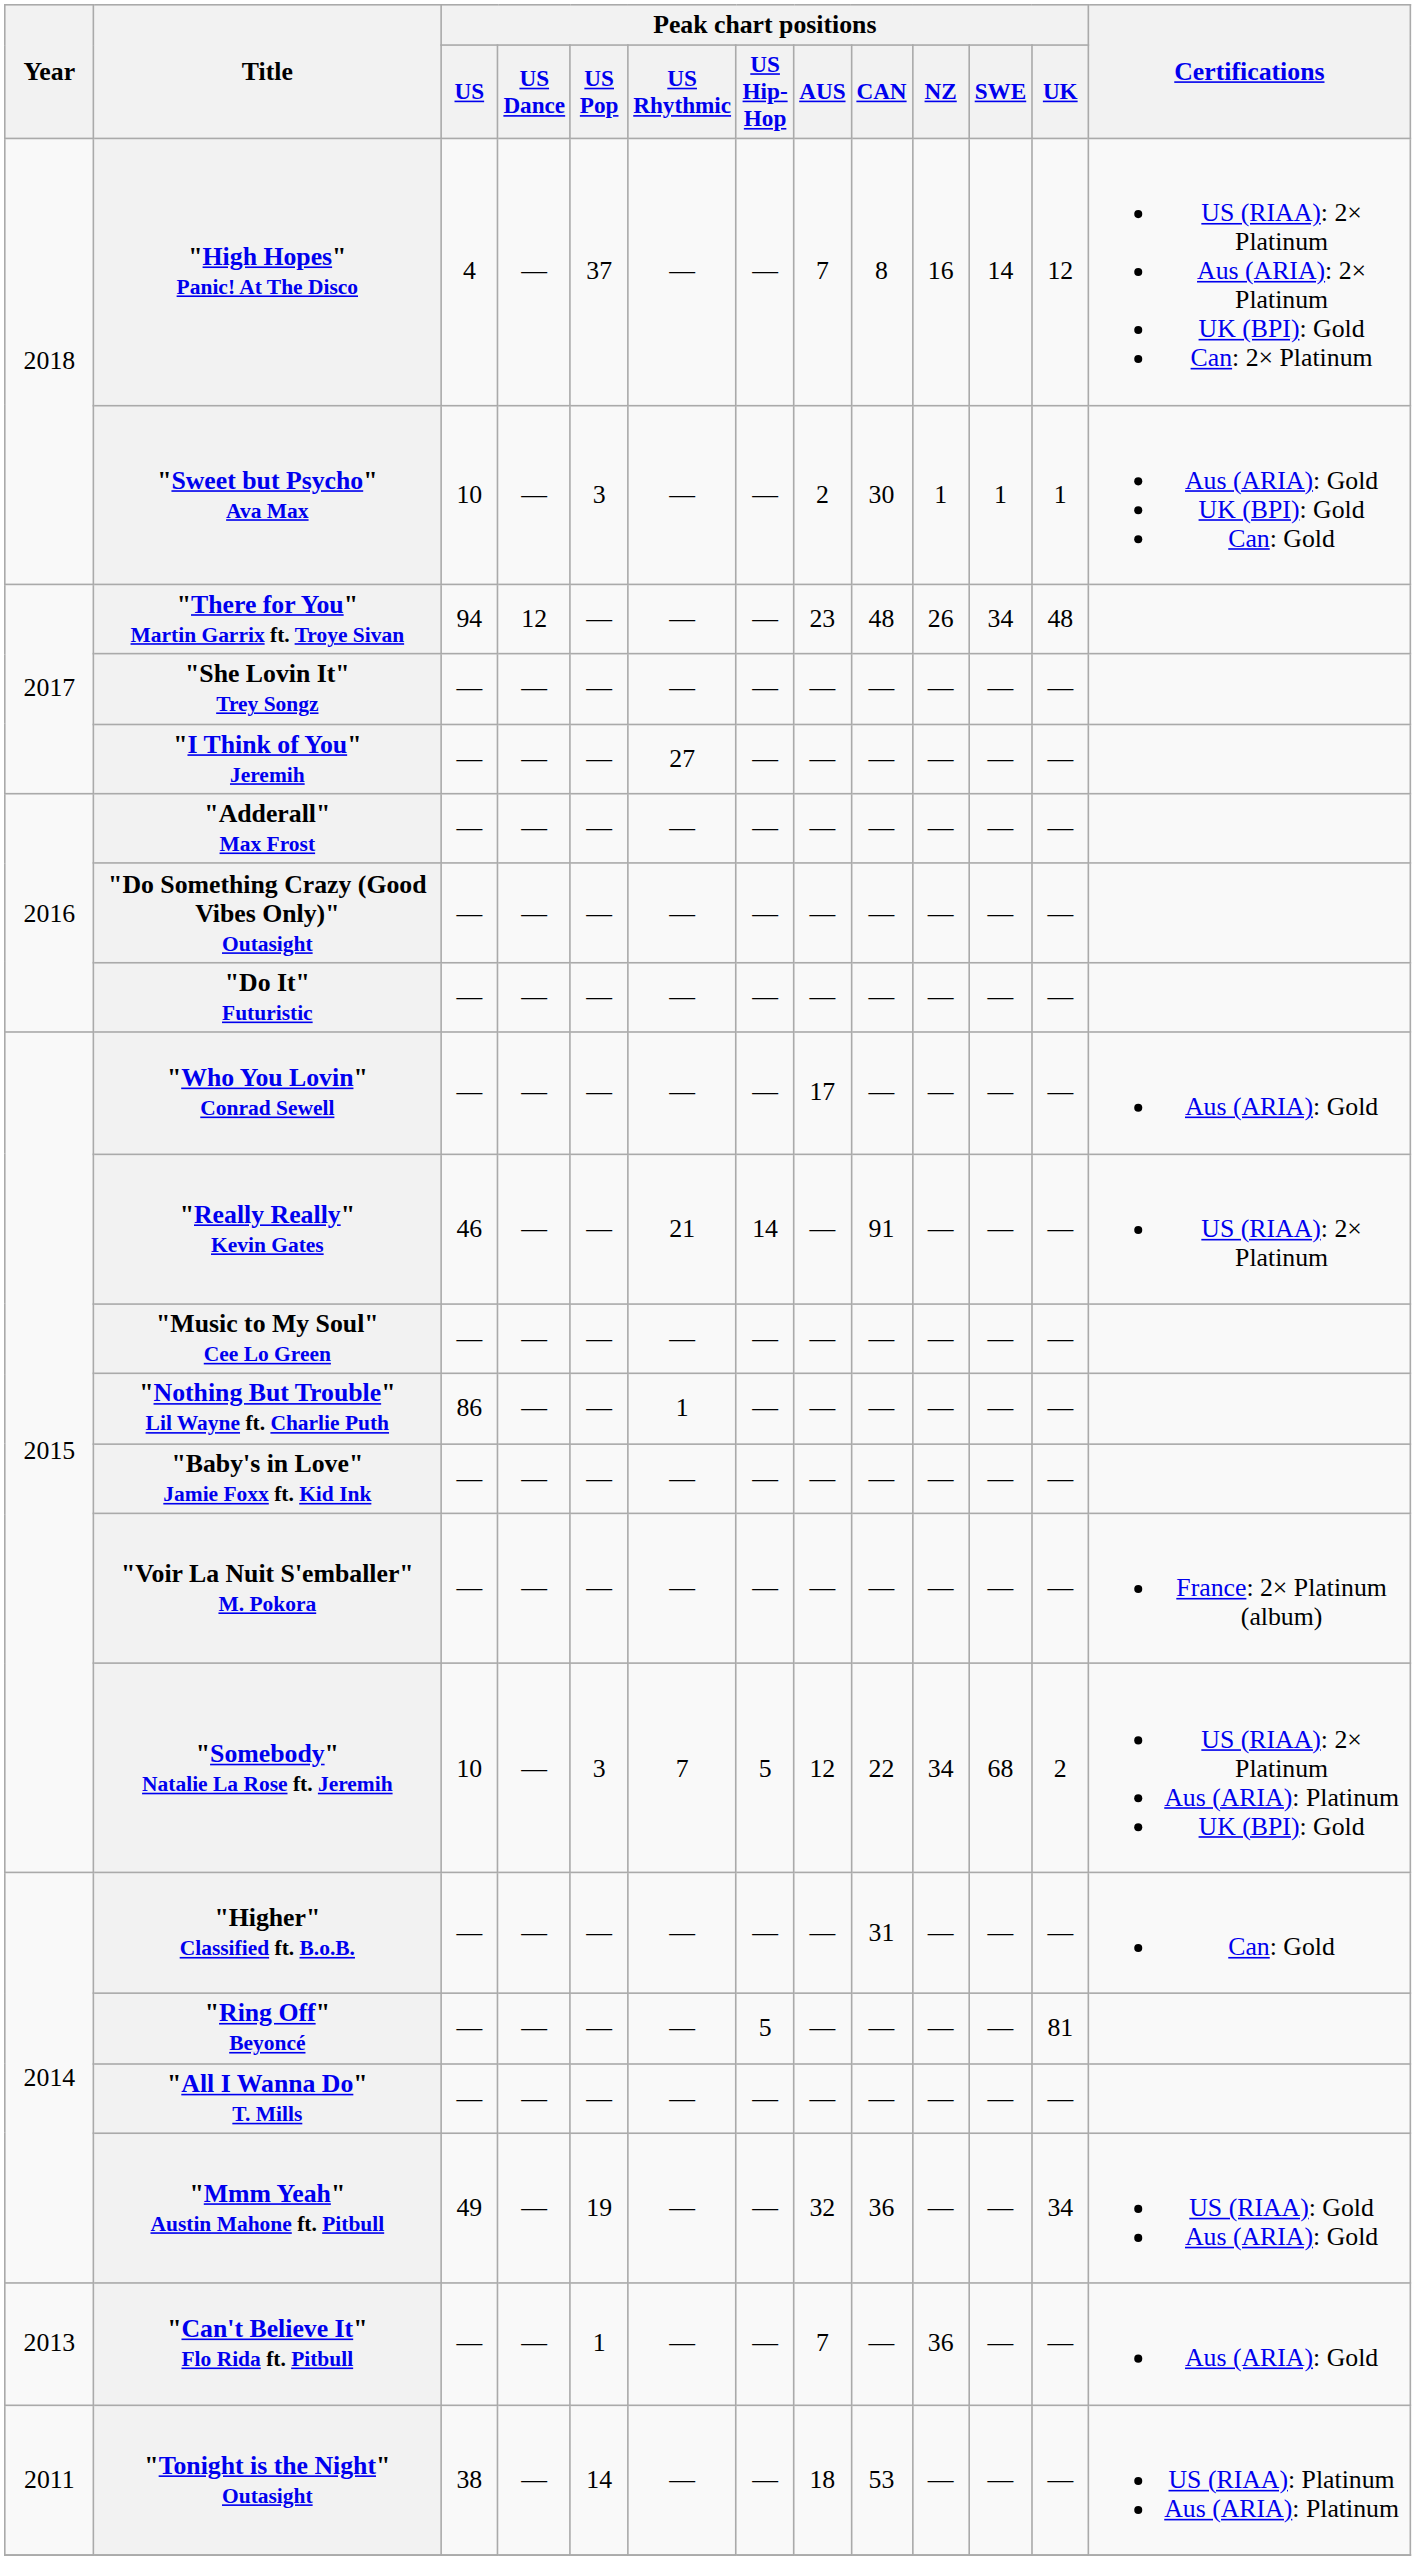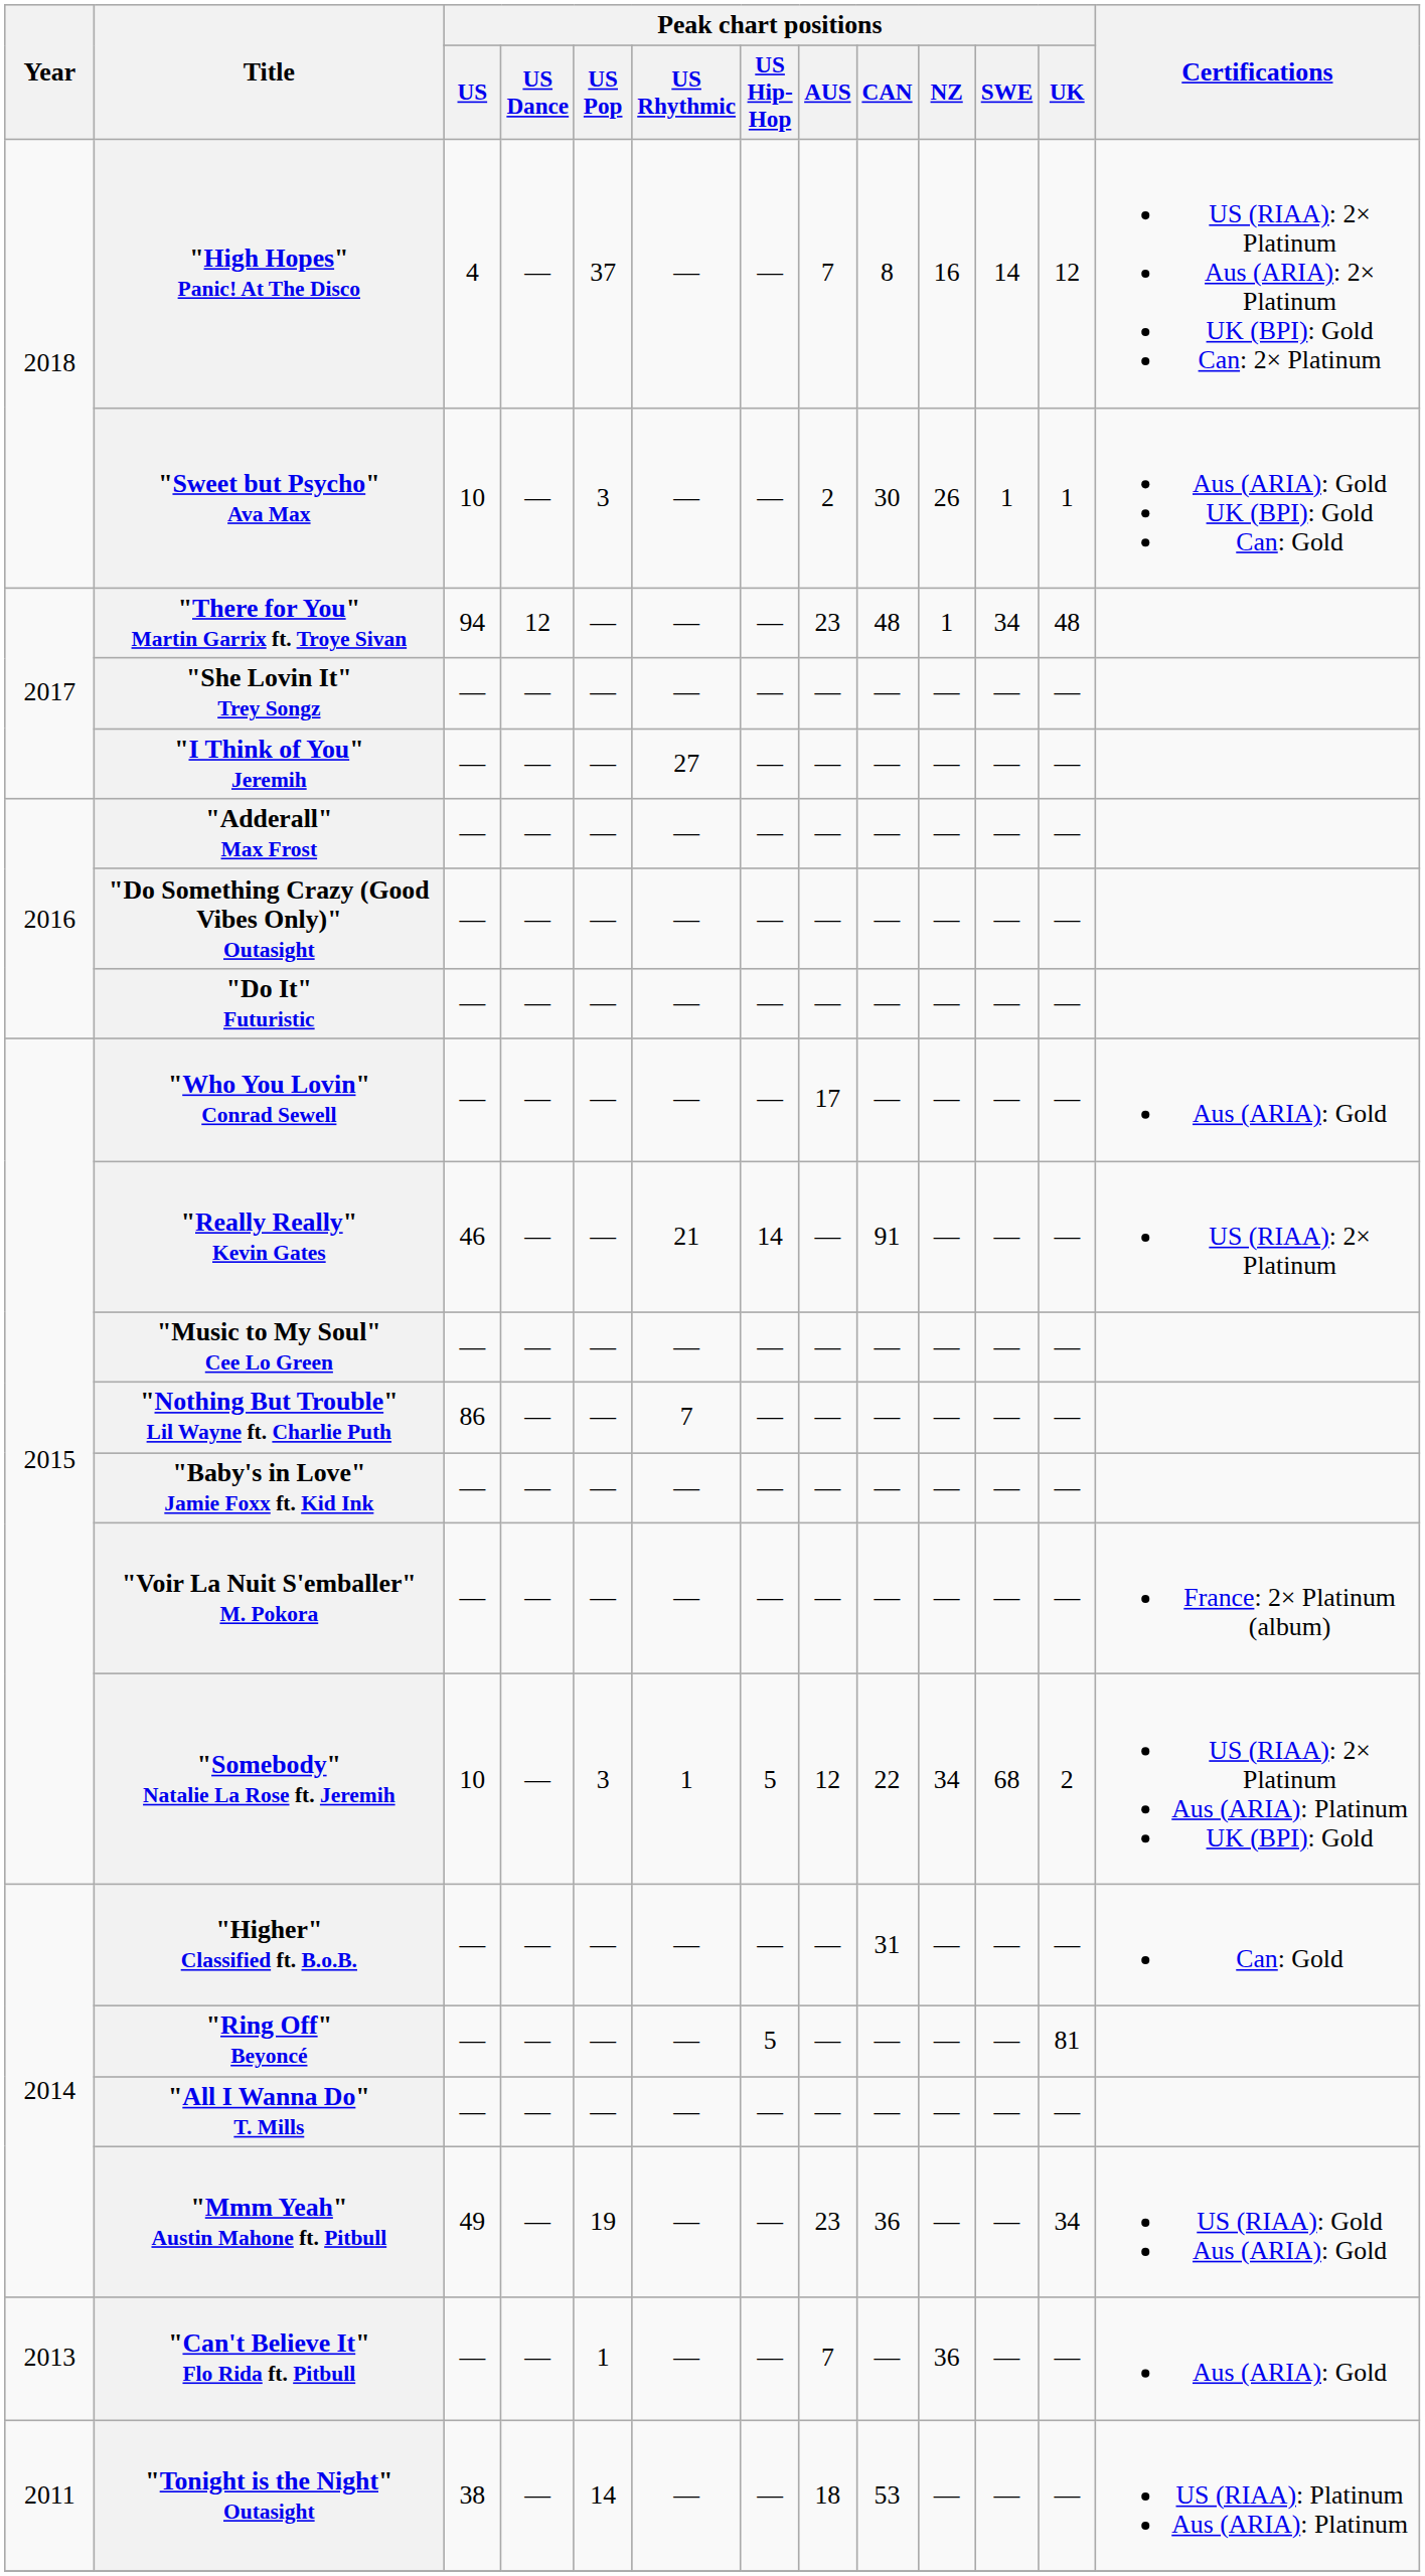"Sweet but Psycho" Ava Max | Peak chart positions / NZ: 1 -> 26
"There for You" Martin Garrix ft. Troye Sivan | Peak chart positions / NZ: 26 -> 1
"Nothing But Trouble" Lil Wayne ft. Charlie Puth | Peak chart positions / US Rhythmic: 1 -> 7
"Somebody" Natalie La Rose ft. Jeremih | Peak chart positions / US Rhythmic: 7 -> 1
"Mmm Yeah" Austin Mahone ft. Pitbull | Peak chart positions / AUS: 32 -> 23
